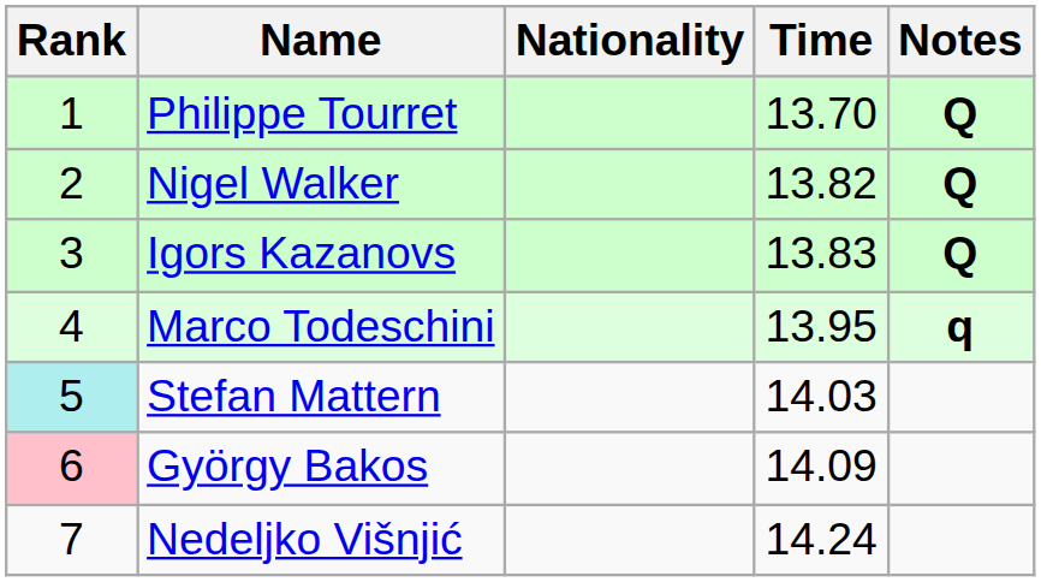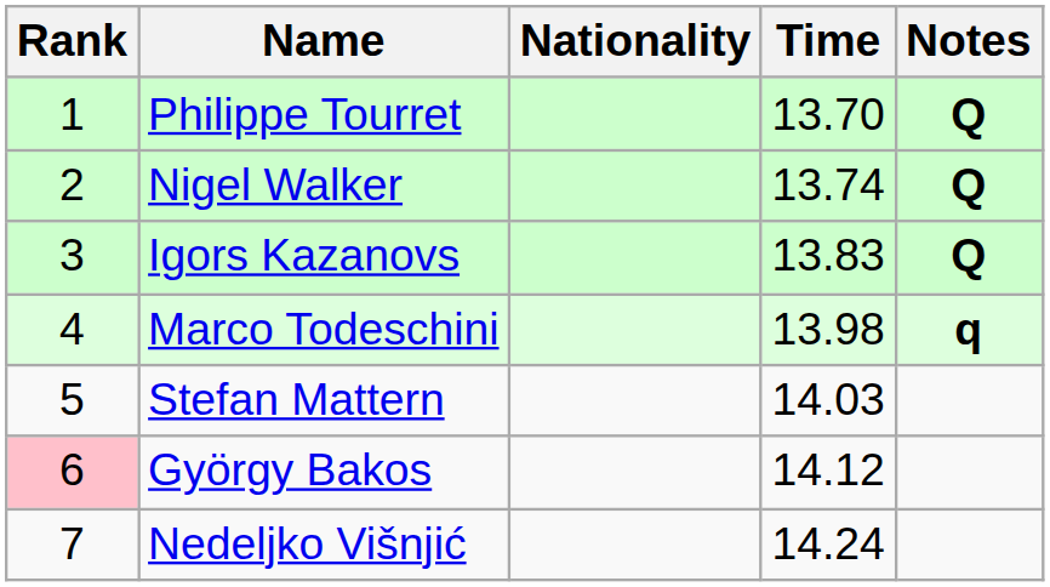Nigel Walker | Time: 13.82 -> 13.74
Marco Todeschini | Time: 13.95 -> 13.98
Stefan Mattern | Rank: paleturquoise background -> no background
György Bakos | Time: 14.09 -> 14.12
